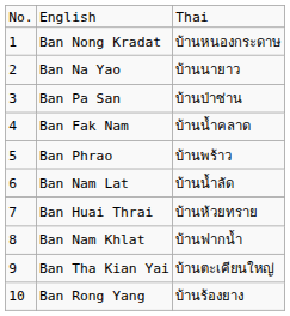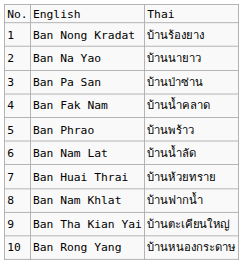Ban Nong Kradat | column 3: บ้านหนองกระดาษ -> บ้านร้องยาง
Ban Rong Yang | column 3: บ้านร้องยาง -> บ้านหนองกระดาษ
